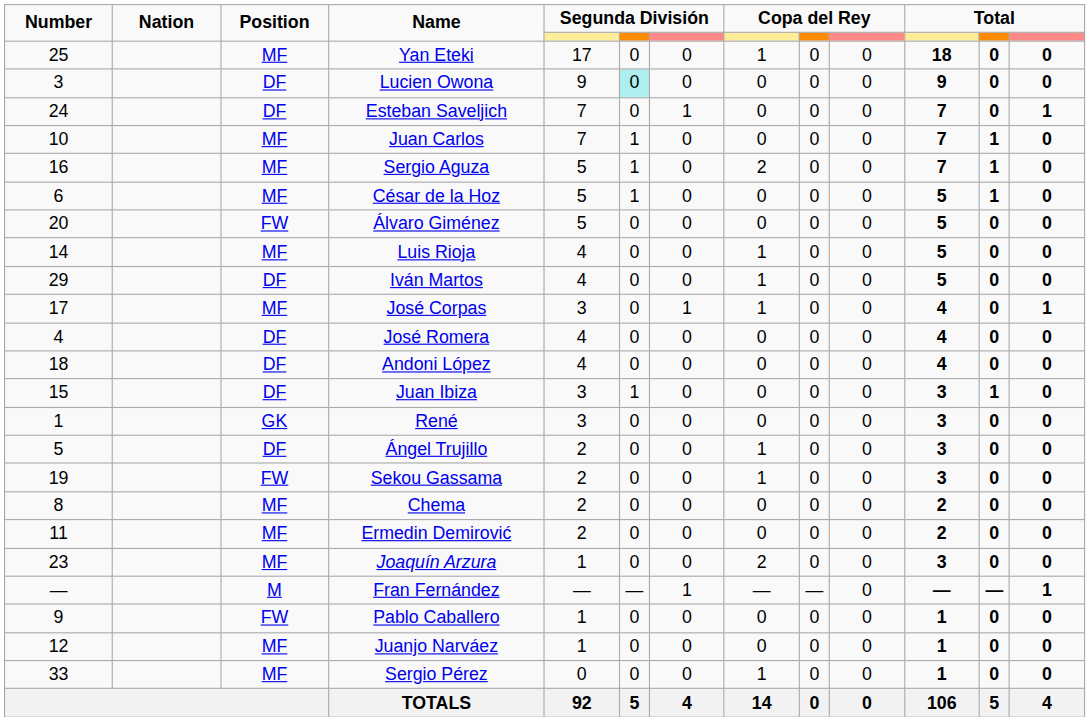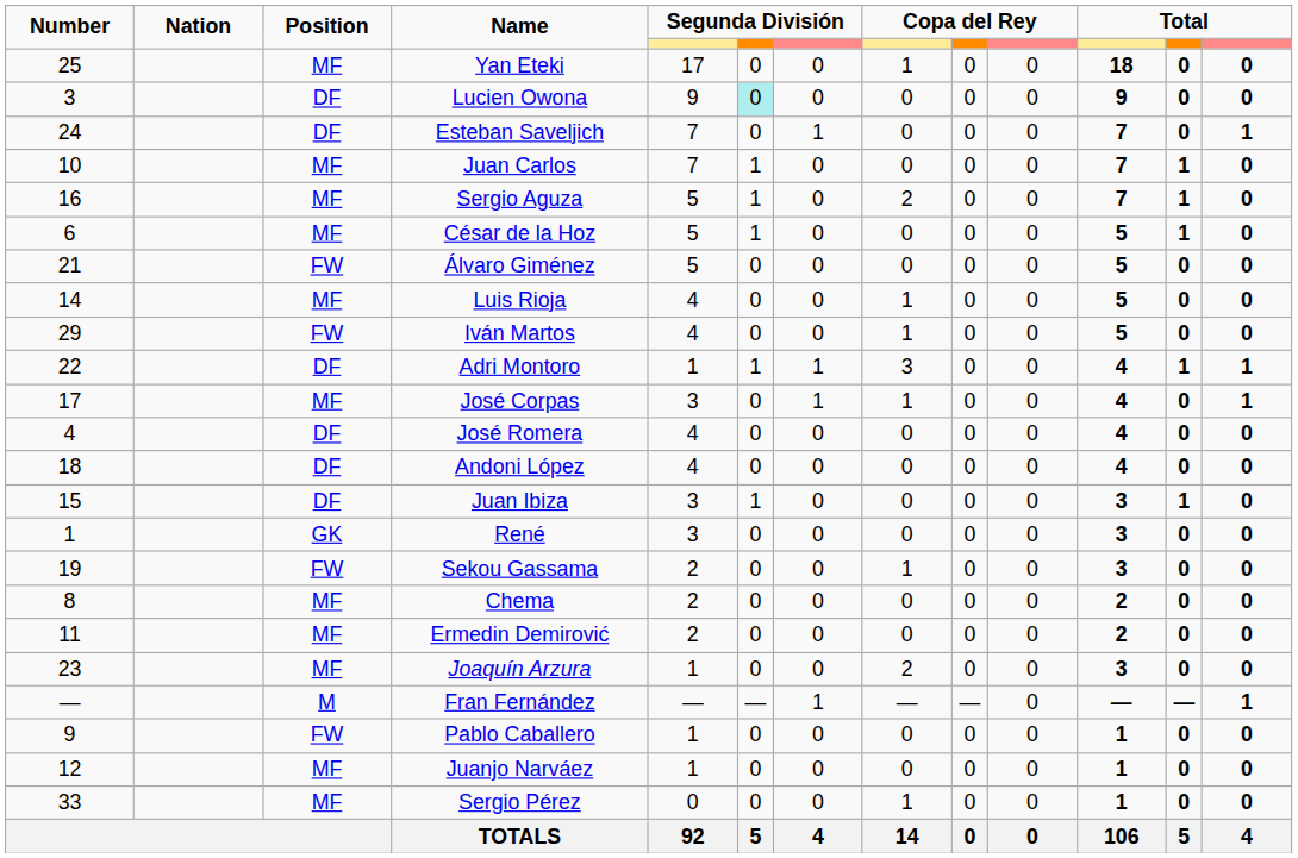Álvaro Giménez | Number: 20 -> 21
Iván Martos | Position: DF -> FW
+ row: 22 | DF | Adri Montoro | 1 | 1 | 1 | 3 | 0 | 0 | 4 | 1 | 1
- row: 5 | DF | Ángel Trujillo | 2 | 0 | 0 | 1 | 0 | 0 | 3 | 0 | 0
